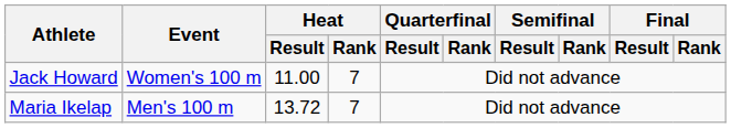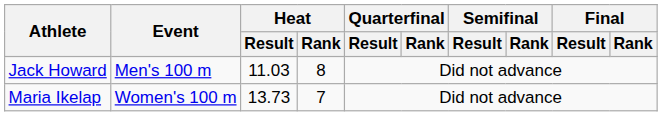Jack Howard | Event: Women's 100 m -> Men's 100 m
Jack Howard | Heat / Result: 11.00 -> 11.03
Jack Howard | Heat / Rank: 7 -> 8
Maria Ikelap | Event: Men's 100 m -> Women's 100 m
Maria Ikelap | Heat / Result: 13.72 -> 13.73
